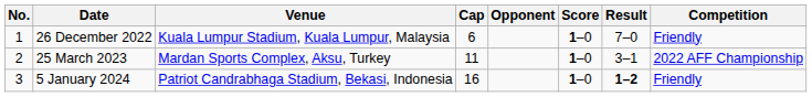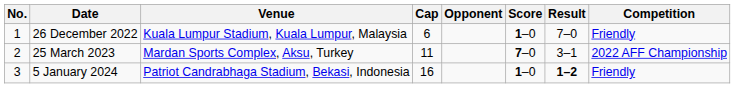25 March 2023 | Score: 1–0 -> 7–0
